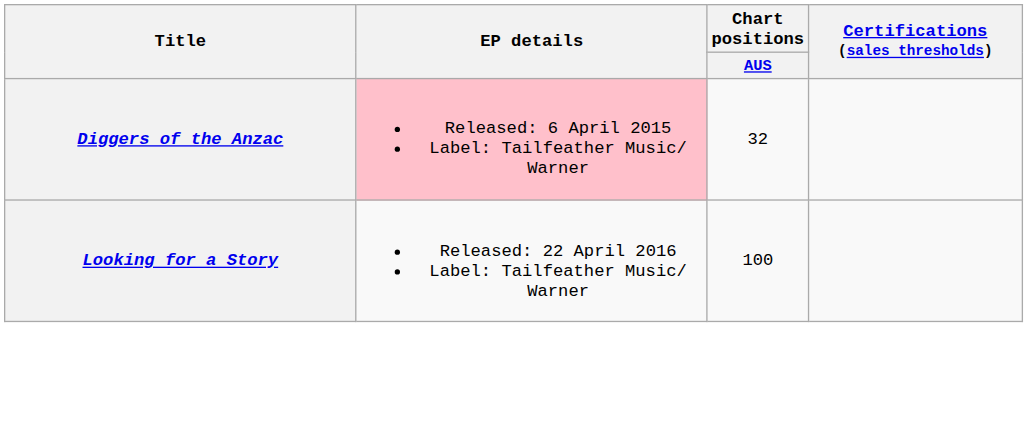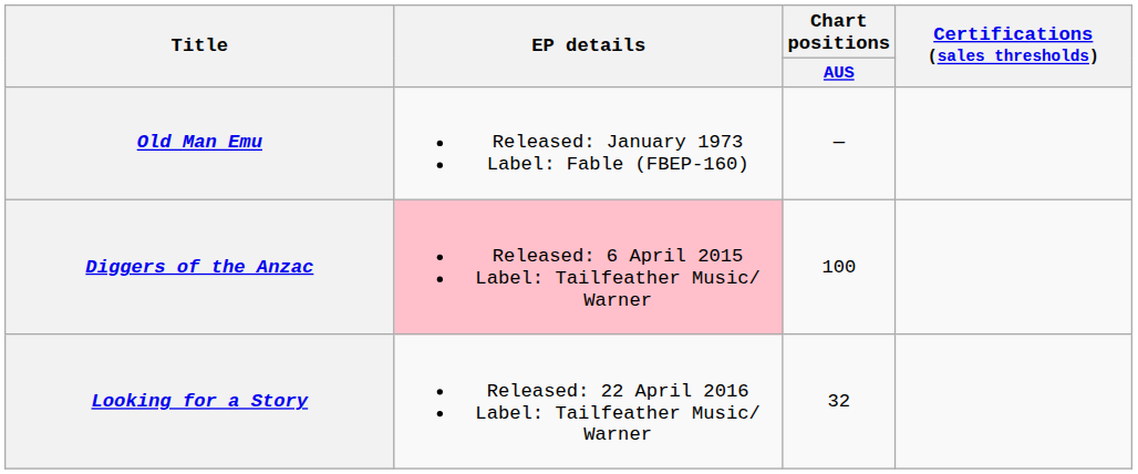+ row: Old Man Emu | Released: January 1973 Label: Fable (FBEP-160) | —
Diggers of the Anzac | Chart positions / AUS: 32 -> 100
Looking for a Story | Chart positions / AUS: 100 -> 32
